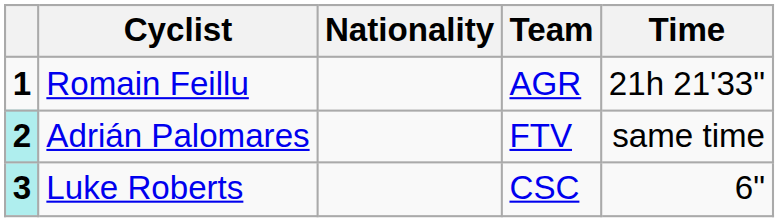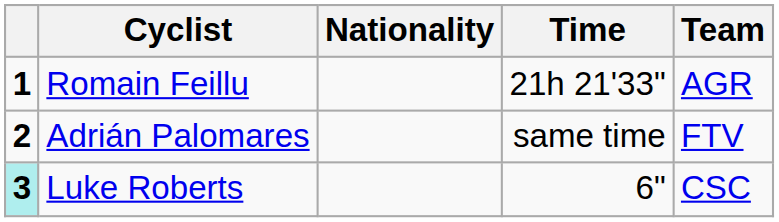columns swapped: Team <-> Time
Adrián Palomares | column 1: paleturquoise background -> no background
